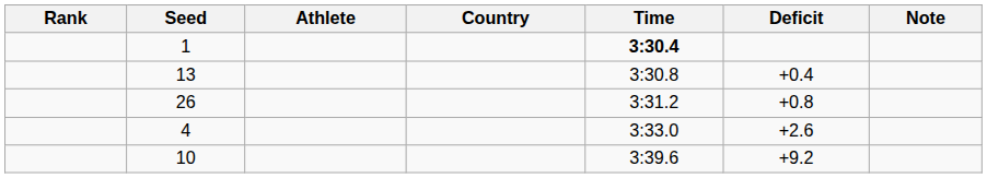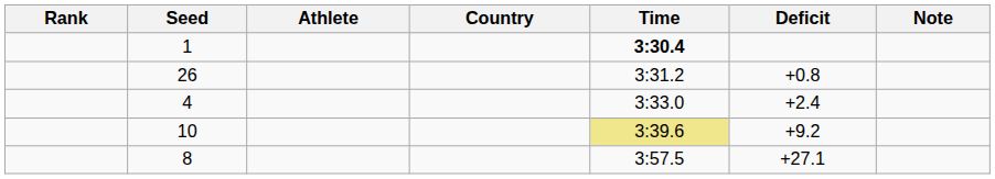- row: 13 | 3:30.8 | +0.4
4 | Deficit: +2.6 -> +2.4
10 | Time: no background -> khaki background
+ row: 8 | 3:57.5 | +27.1
